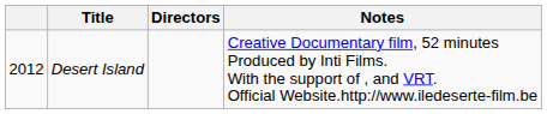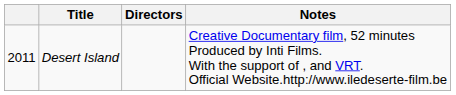Desert Island | column 1: 2012 -> 2011
